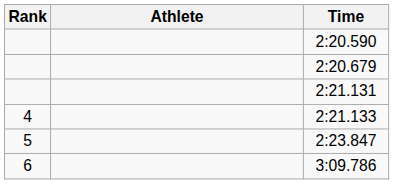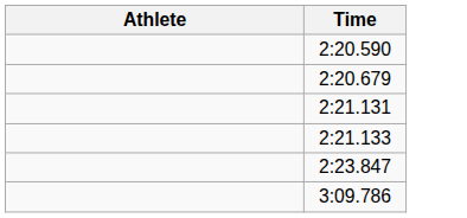- column: Rank | 4 | 5 | 6
